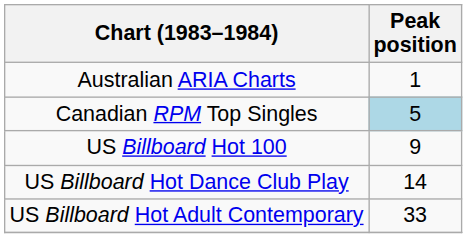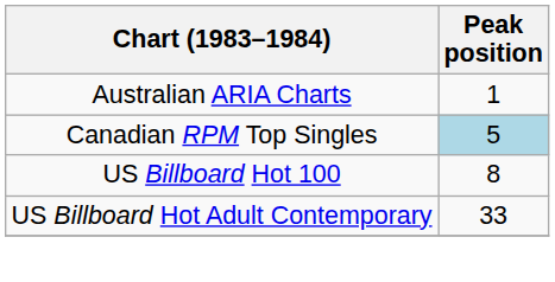US Billboard Hot 100 | Peak position: 9 -> 8
- row: US Billboard Hot Dance Club Play | 14
